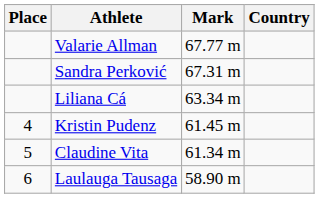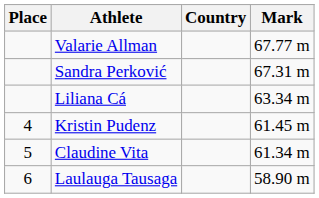columns swapped: Country <-> Mark
